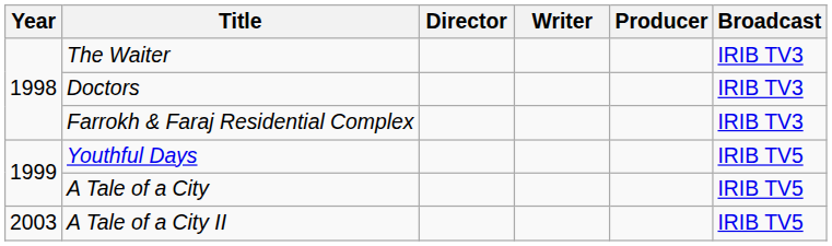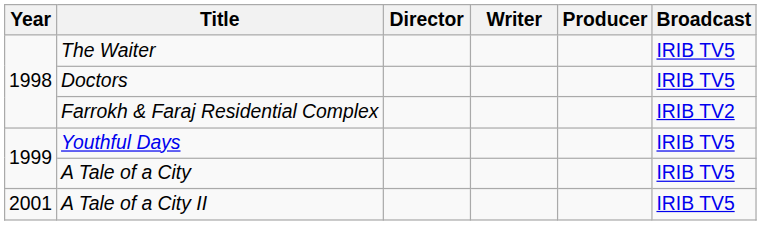The Waiter | Broadcast: IRIB TV3 -> IRIB TV5
Doctors | Broadcast: IRIB TV3 -> IRIB TV5
Farrokh & Faraj Residential Complex | Broadcast: IRIB TV3 -> IRIB TV2
A Tale of a City II | Year: 2003 -> 2001
